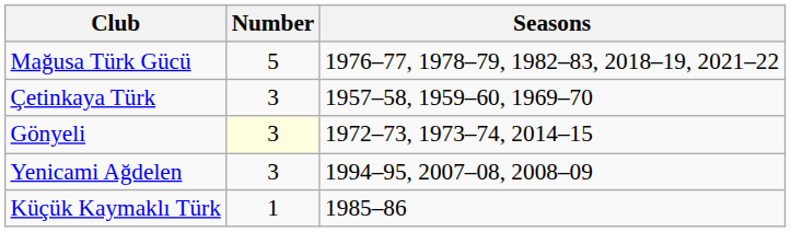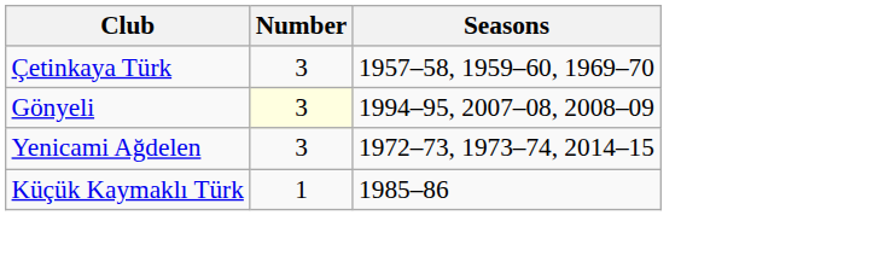- row: Mağusa Türk Gücü | 5 | 1976–77, 1978–79, 1982–83, 2018–19, 2021–22
Gönyeli | Seasons: 1972–73, 1973–74, 2014–15 -> 1994–95, 2007–08, 2008–09
Yenicami Ağdelen | Seasons: 1994–95, 2007–08, 2008–09 -> 1972–73, 1973–74, 2014–15
